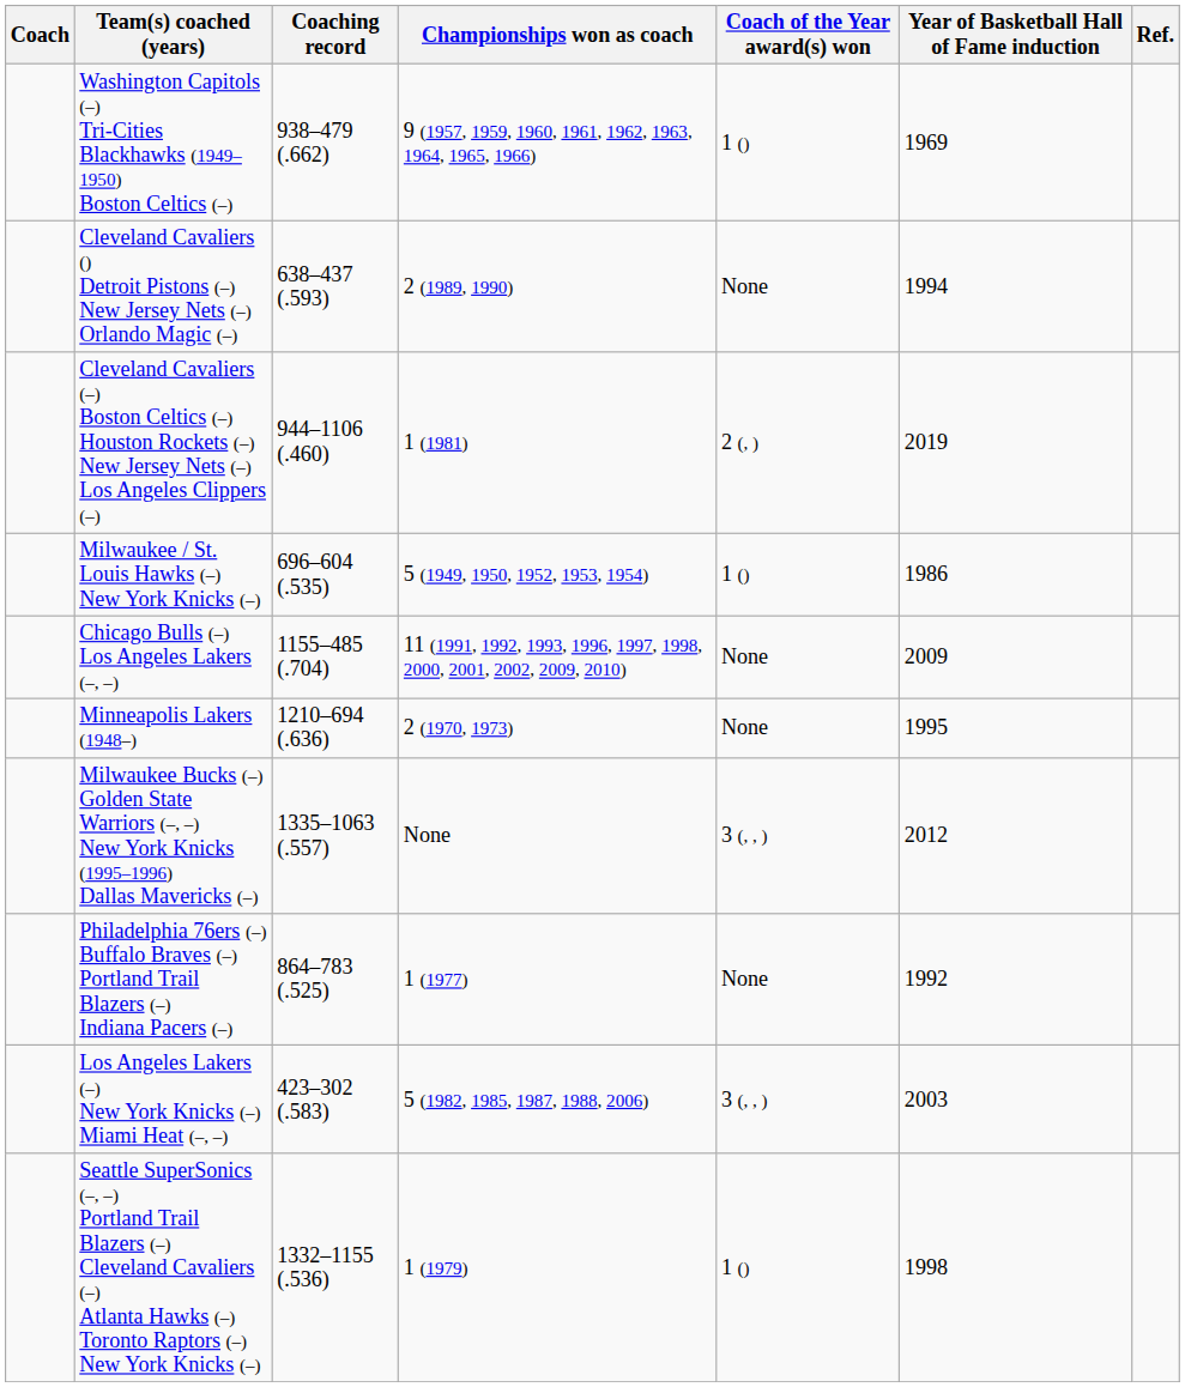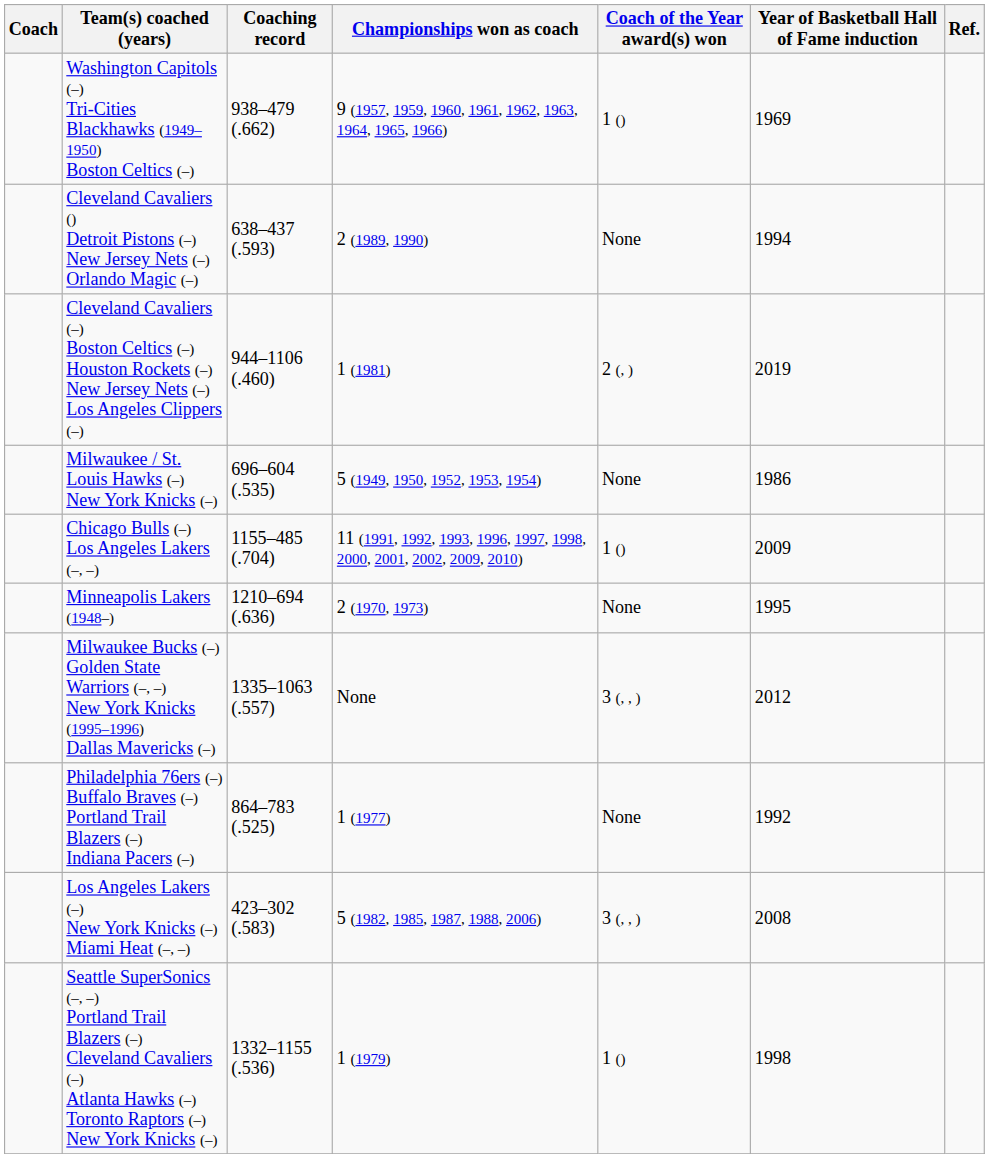Milwaukee / St. Louis Hawks (–) New York Knicks (–) | Coach of the Year award(s) won: 1 () -> None
Chicago Bulls (–) Los Angeles Lakers (–, –) | Coach of the Year award(s) won: None -> 1 ()
Los Angeles Lakers (–) New York Knicks (–) Miami Heat (–, –) | Year of Basketball Hall of Fame induction: 2003 -> 2008
